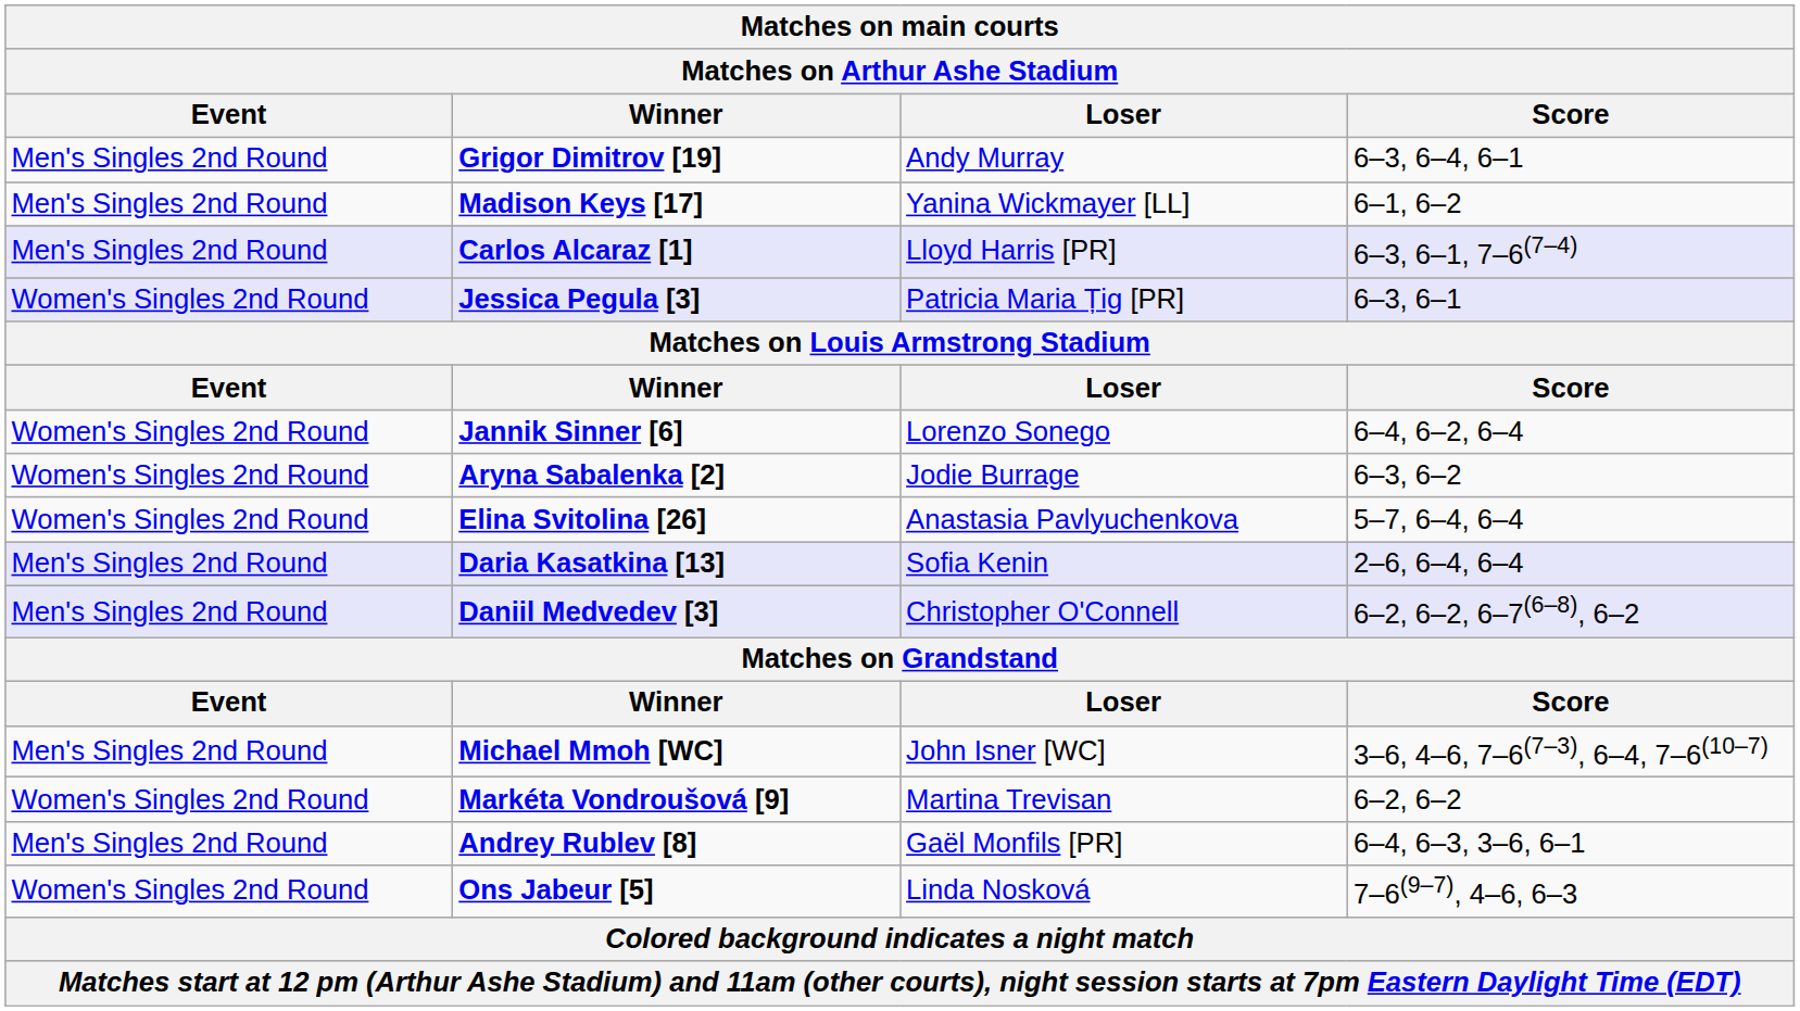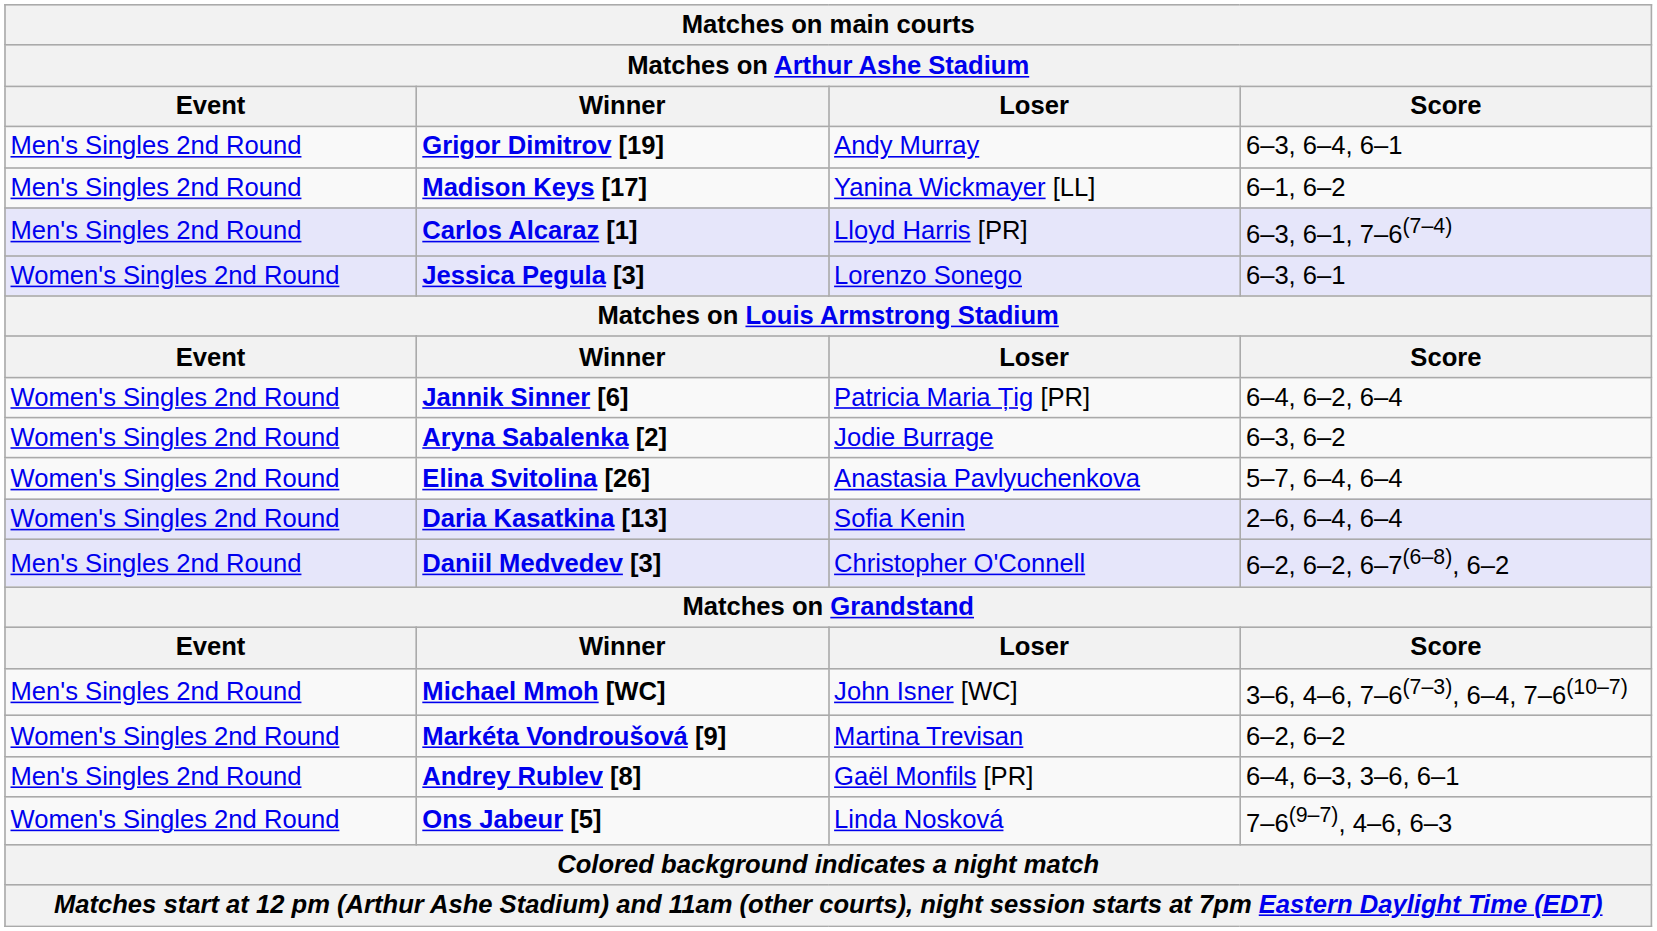Jessica Pegula [3] | Loser: Patricia Maria Țig [PR] -> Lorenzo Sonego
Jannik Sinner [6] | Loser: Lorenzo Sonego -> Patricia Maria Țig [PR]
Daria Kasatkina [13] | Event: Men's Singles 2nd Round -> Women's Singles 2nd Round
